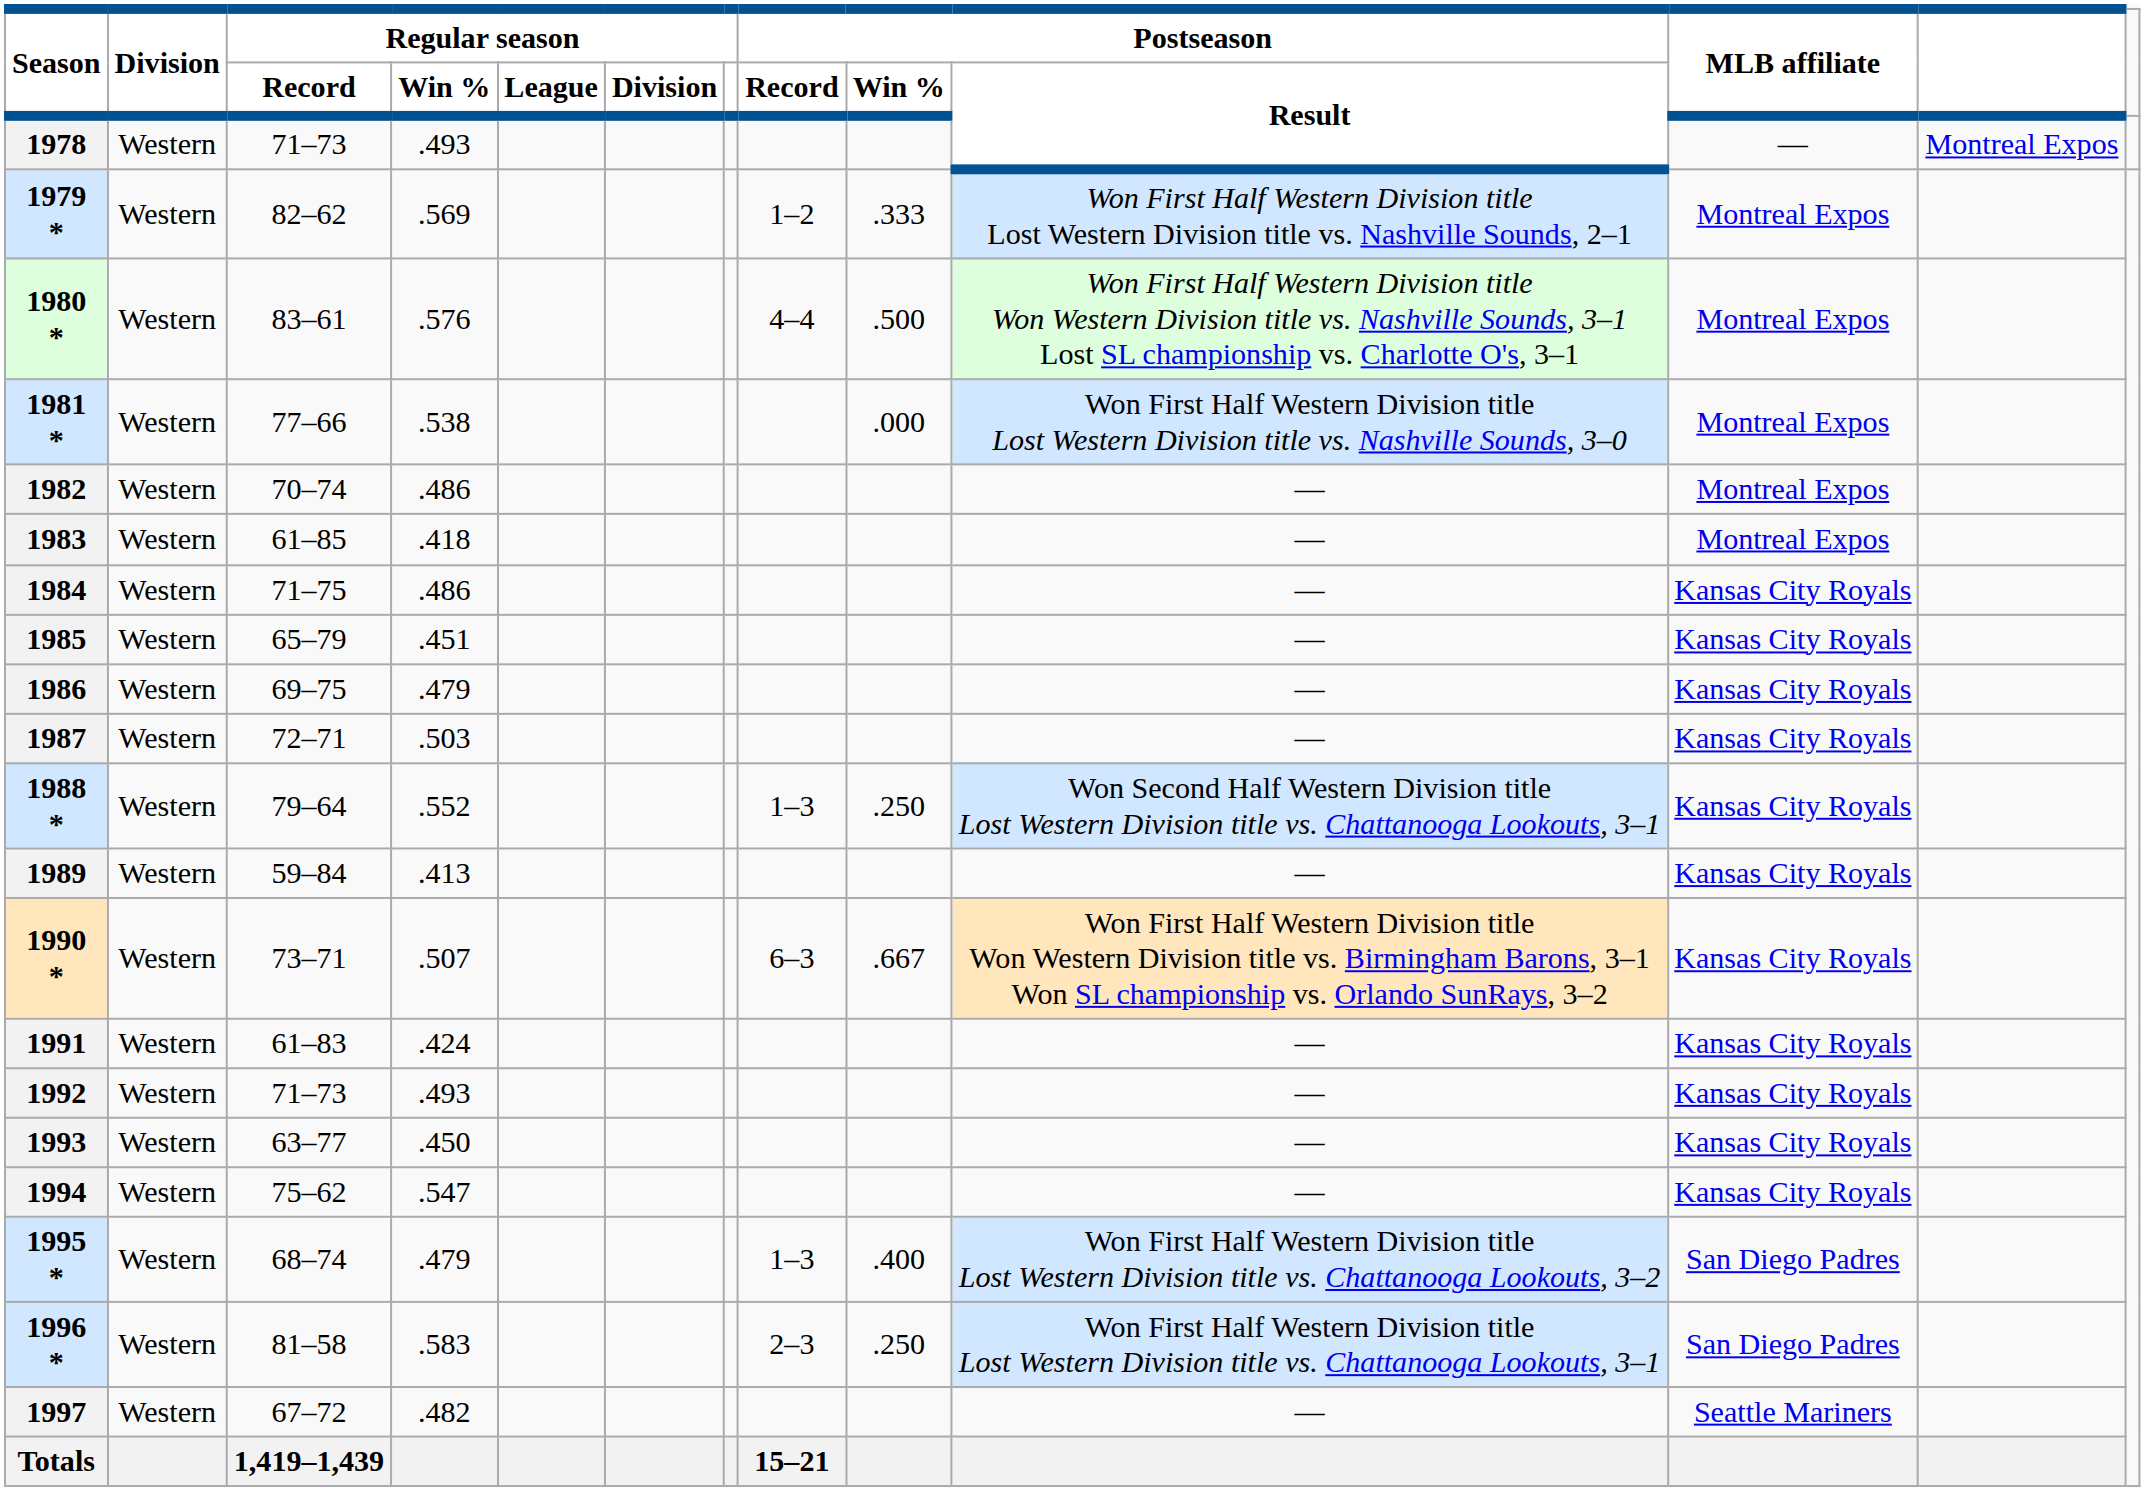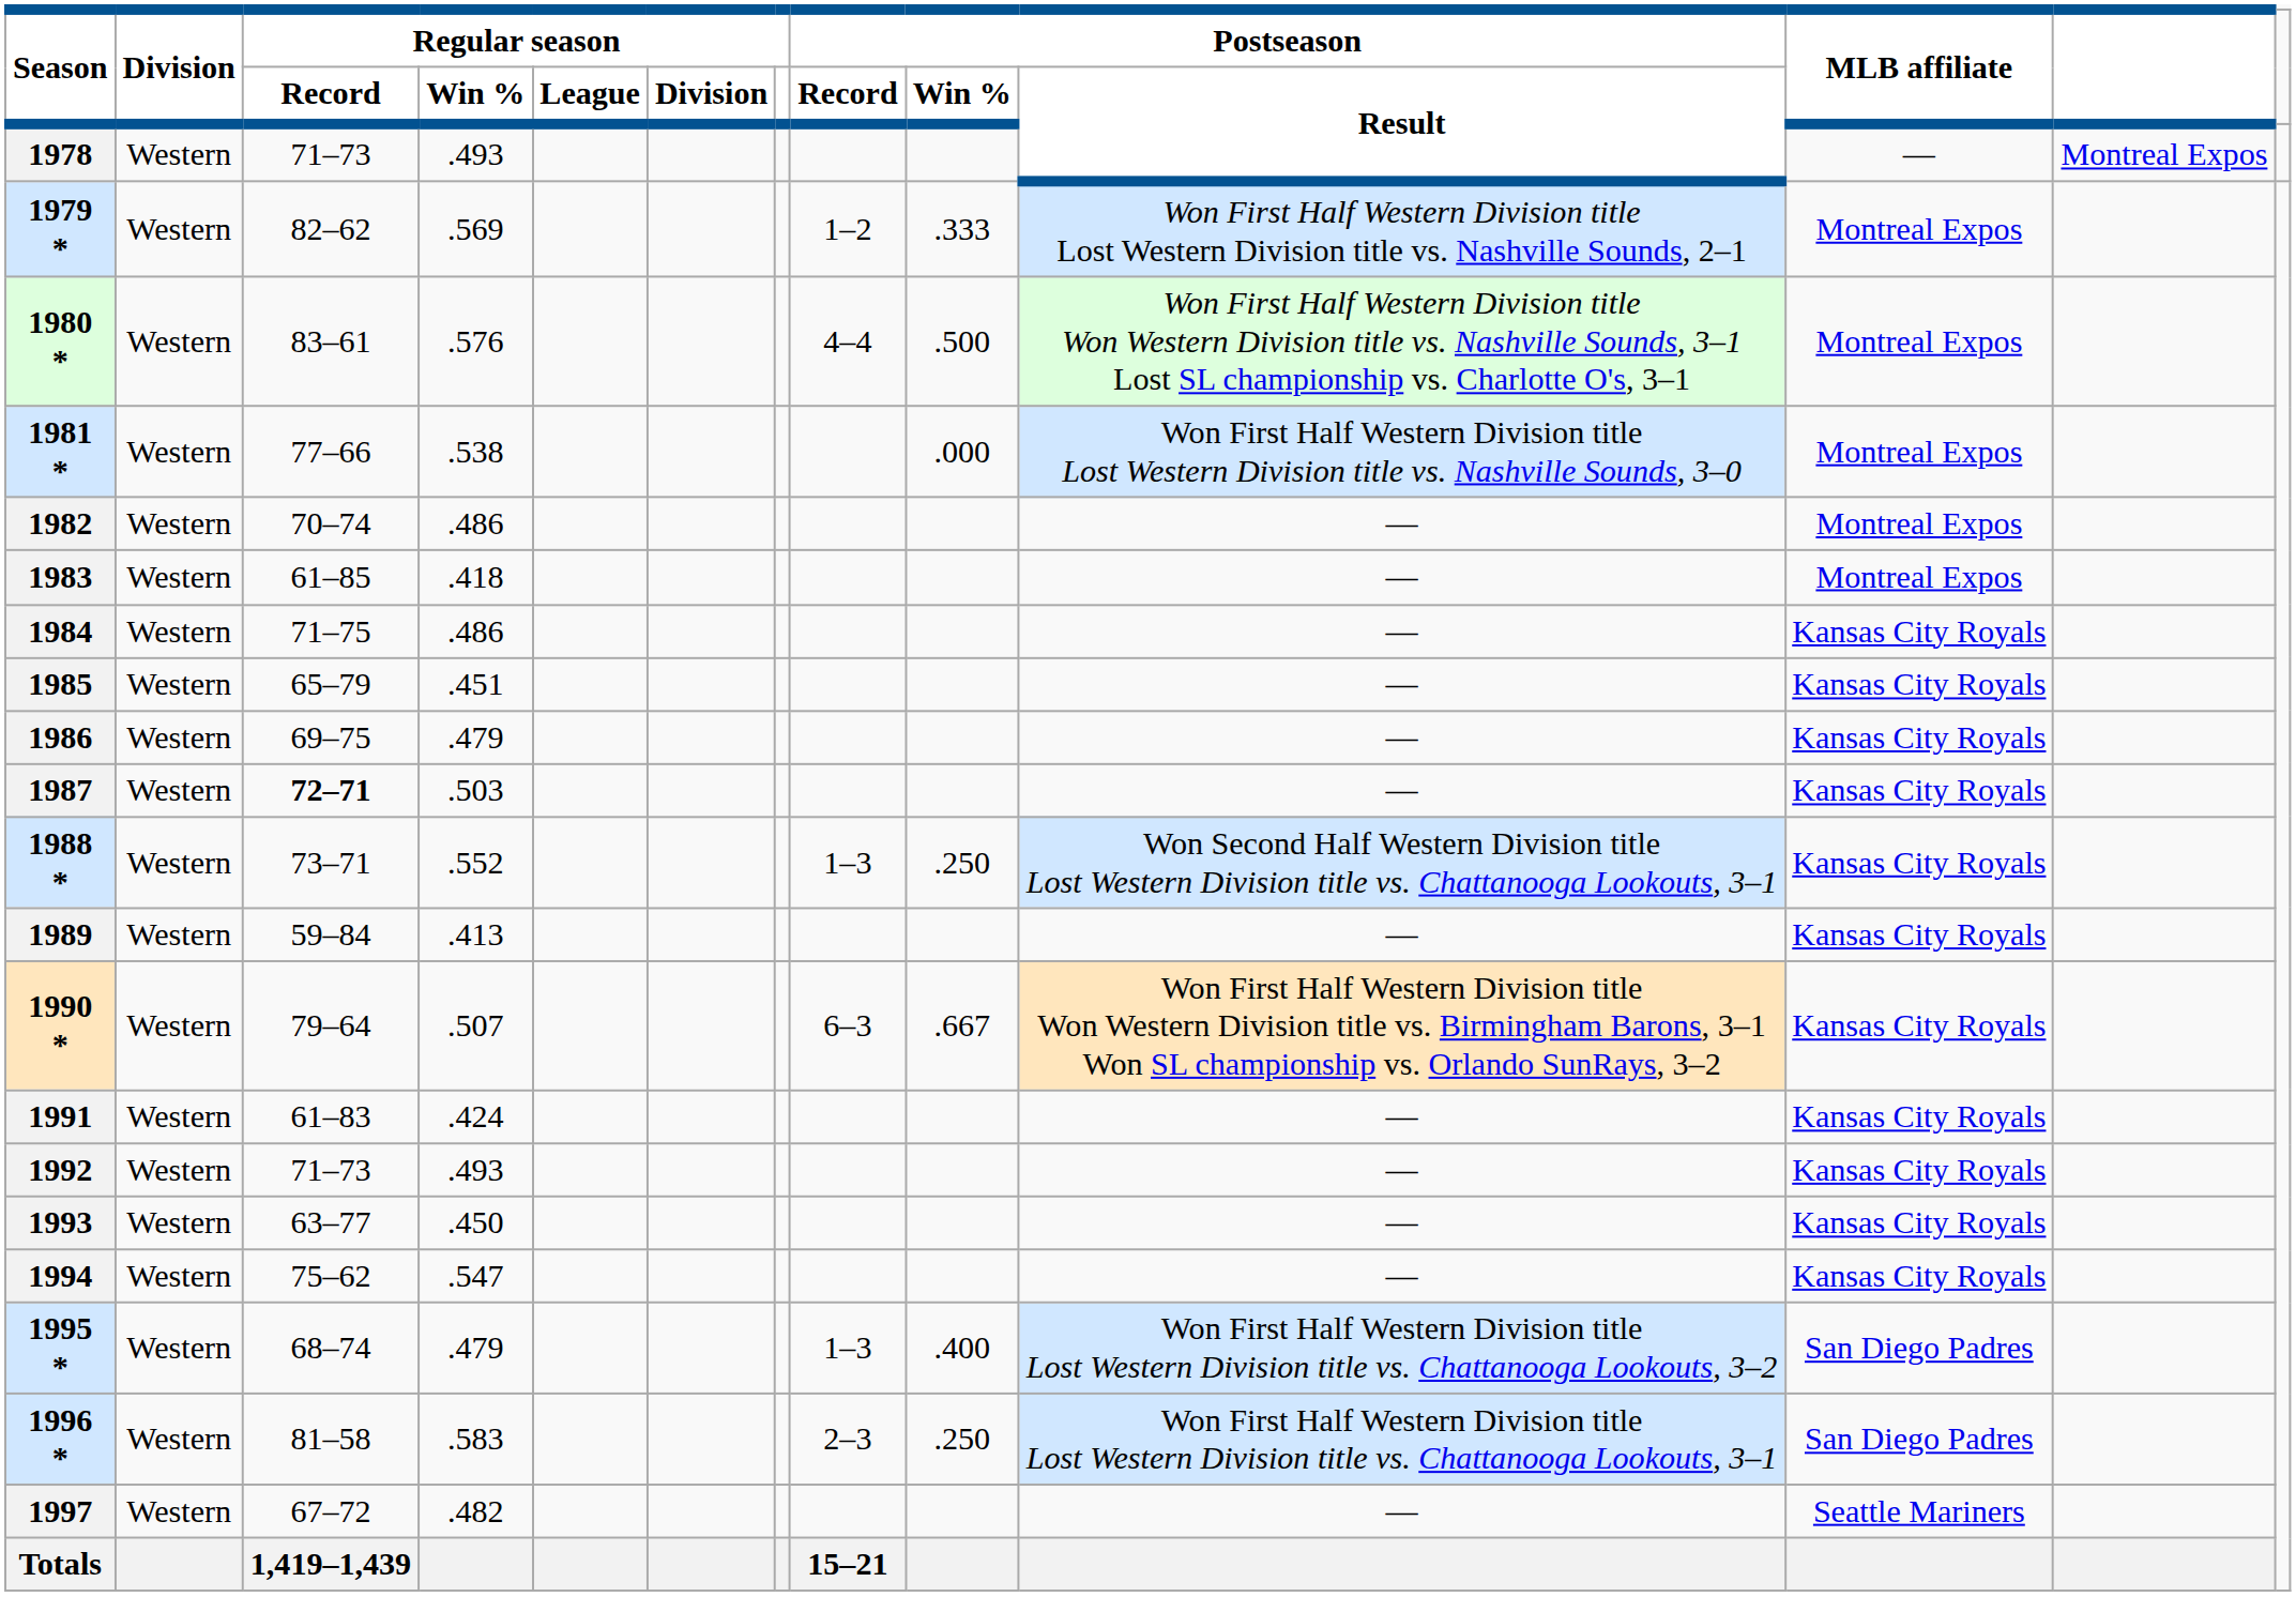1987 | Regular season / Record: normal -> bold
1988 * | Regular season / Record: 79–64 -> 73–71
1990 * | Regular season / Record: 73–71 -> 79–64
